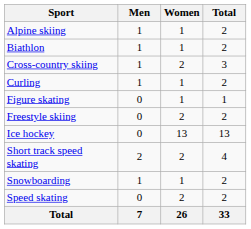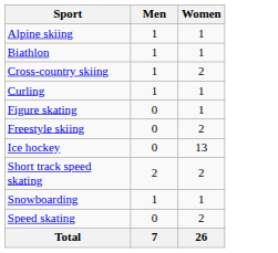- column: Total | 2 | 2 | 3 | 2 | 1 | 2 | 13 | 4 | 2 | 2 | 33
